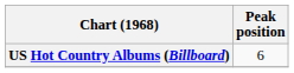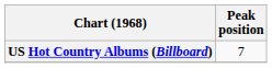US Hot Country Albums (Billboard) | Peak position: 6 -> 7
